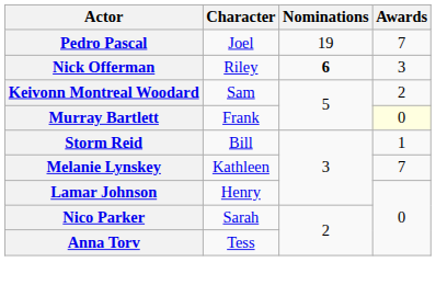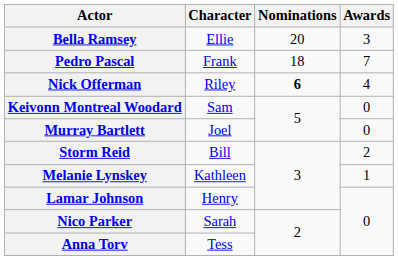+ row: Bella Ramsey | Ellie | 20 | 3
Pedro Pascal | Character: Joel -> Frank
Pedro Pascal | Nominations: 19 -> 18
Nick Offerman | Awards: 3 -> 4
Keivonn Montreal Woodard | Awards: 2 -> 0
Murray Bartlett | Character: Frank -> Joel
Murray Bartlett | Awards: lightyellow background -> no background
Storm Reid | Awards: 1 -> 2
Melanie Lynskey | Awards: 7 -> 1
